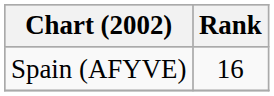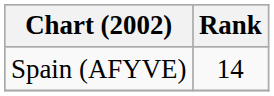Spain (AFYVE) | Rank: 16 -> 14
